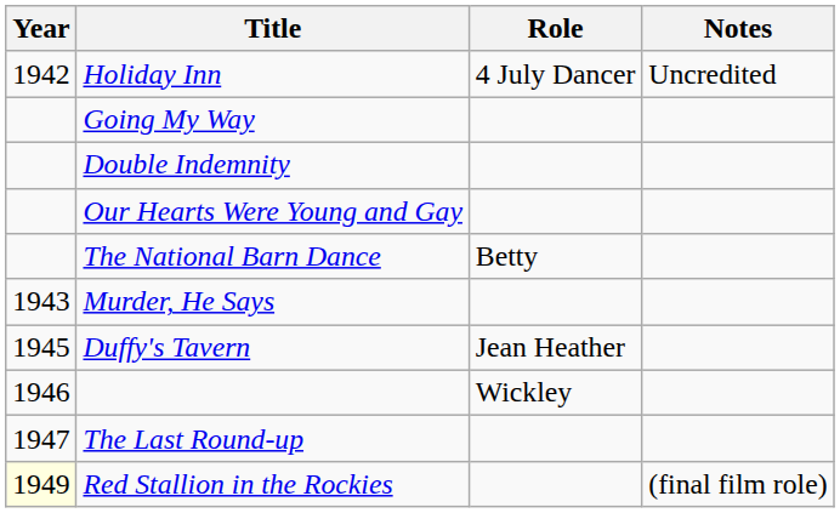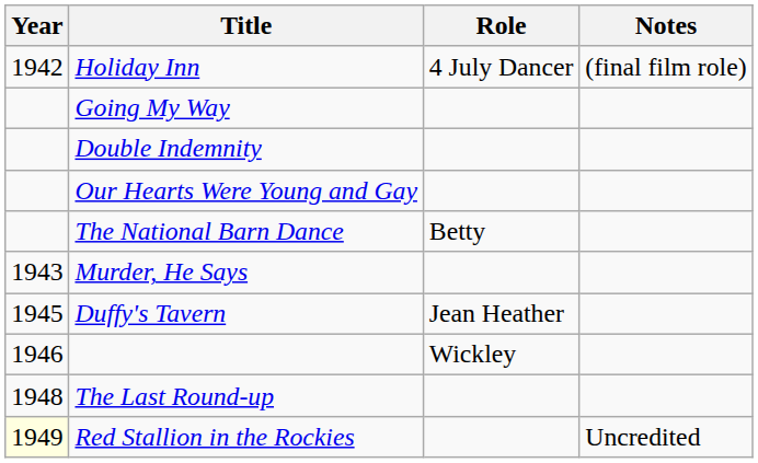Holiday Inn | Notes: Uncredited -> (final film role)
The Last Round-up | Year: 1947 -> 1948
Red Stallion in the Rockies | Notes: (final film role) -> Uncredited
